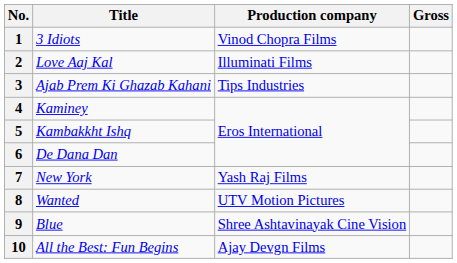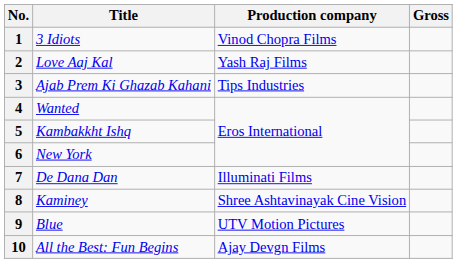2 | Production company: Illuminati Films -> Yash Raj Films
4 | Title: Kaminey -> Wanted
6 | Title: De Dana Dan -> New York
7 | Title: New York -> De Dana Dan
7 | Production company: Yash Raj Films -> Illuminati Films
8 | Title: Wanted -> Kaminey
8 | Production company: UTV Motion Pictures -> Shree Ashtavinayak Cine Vision
9 | Production company: Shree Ashtavinayak Cine Vision -> UTV Motion Pictures
